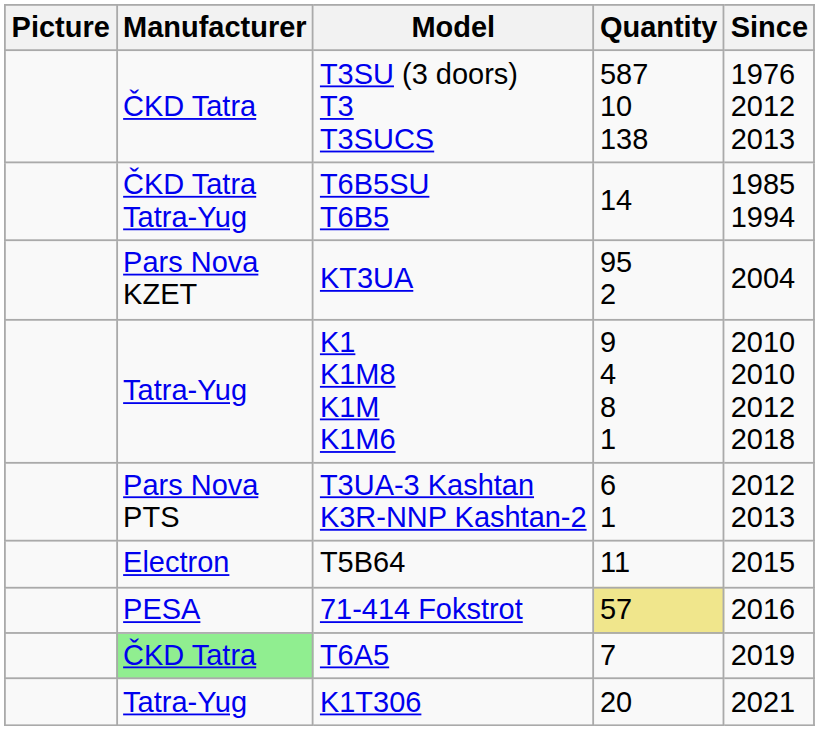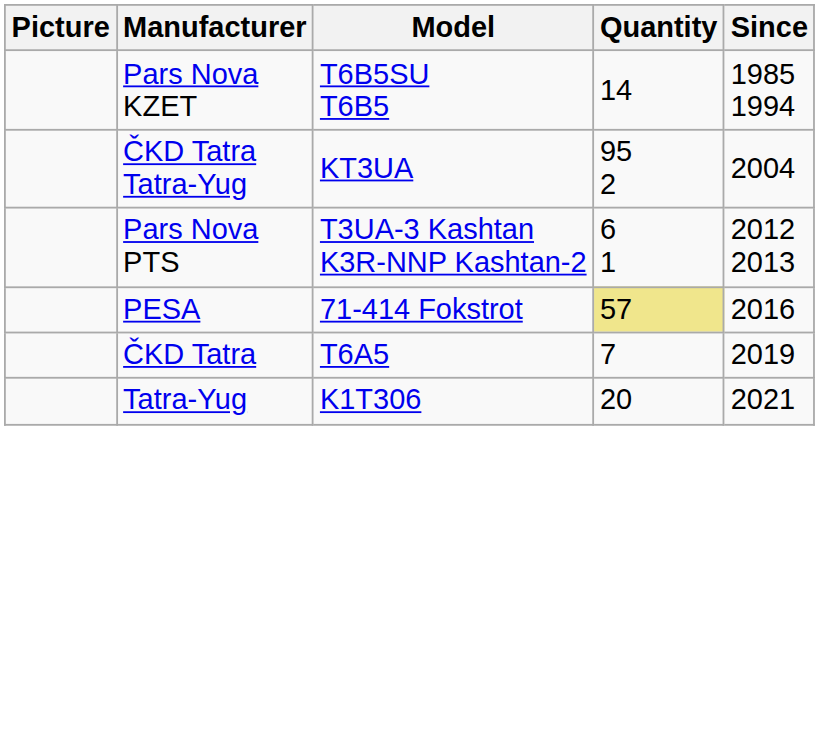- row: ČKD Tatra | T3SU (3 doors) T3 T3SUCS | 587 10 138 | 1976 2012 2013
T6B5SU T6B5 | Manufacturer: ČKD Tatra Tatra-Yug -> Pars Nova KZET
KT3UA | Manufacturer: Pars Nova KZET -> ČKD Tatra Tatra-Yug
- row: Tatra-Yug | K1 K1M8 K1M K1M6 | 9 4 8 1 | 2010 2010 2012 2018
- row: Electron | T5B64 | 11 | 2015
T6A5 | Manufacturer: lightgreen background -> no background
